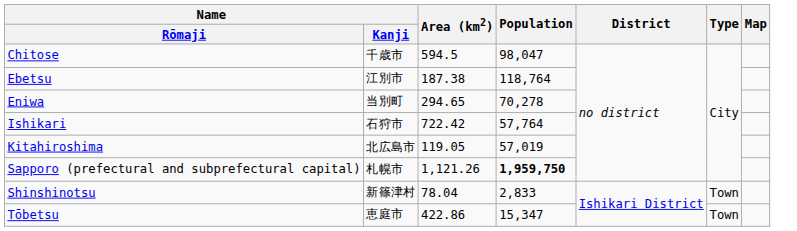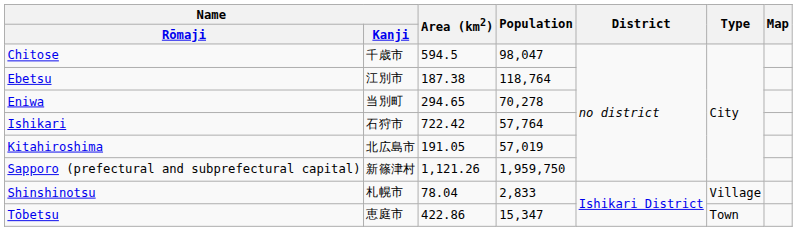Kitahiroshima | Area (km2): 119.05 -> 191.05
Sapporo (prefectural and subprefectural capital) | Name / Kanji: 札幌市 -> 新篠津村
Sapporo (prefectural and subprefectural capital) | Population: bold -> normal
Shinshinotsu | Name / Kanji: 新篠津村 -> 札幌市
Shinshinotsu | Type: Town -> Village
